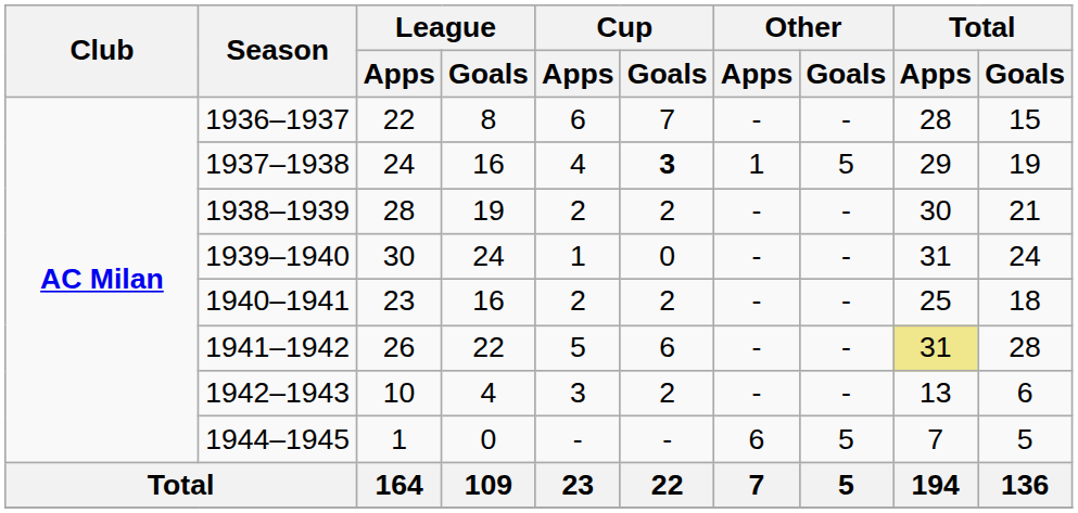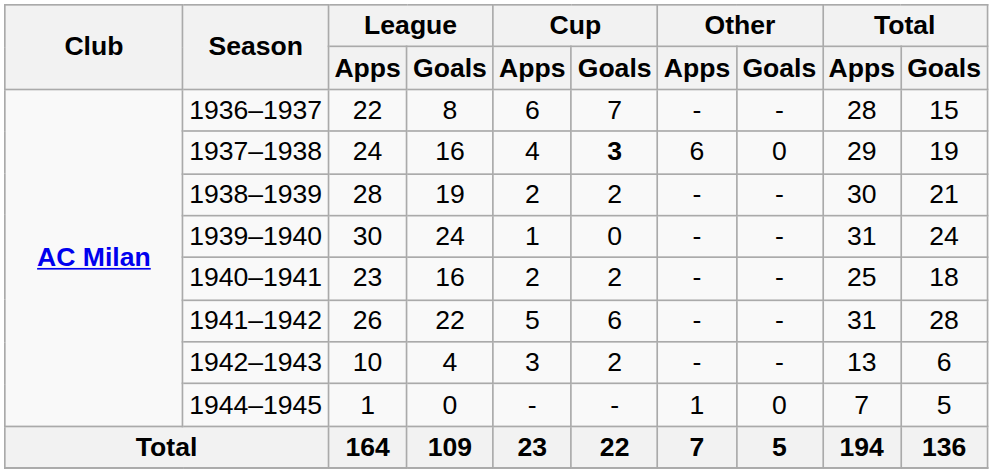1937–1938 | Other / Apps: 1 -> 6
1937–1938 | Other / Goals: 5 -> 0
1941–1942 | Total / Apps: khaki background -> no background
1944–1945 | Other / Apps: 6 -> 1
1944–1945 | Other / Goals: 5 -> 0
